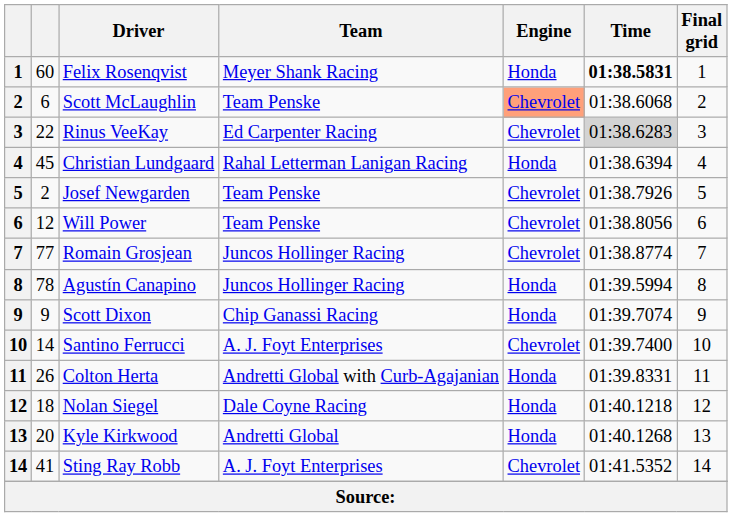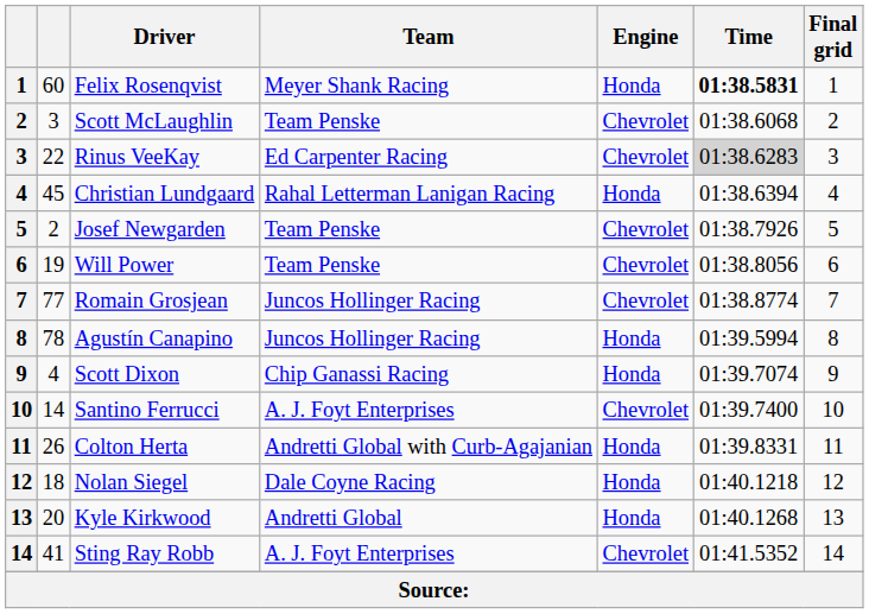Scott McLaughlin | column 2: 6 -> 3
Scott McLaughlin | Engine: lightsalmon background -> no background
Will Power | column 2: 12 -> 19
Scott Dixon | column 2: 9 -> 4
